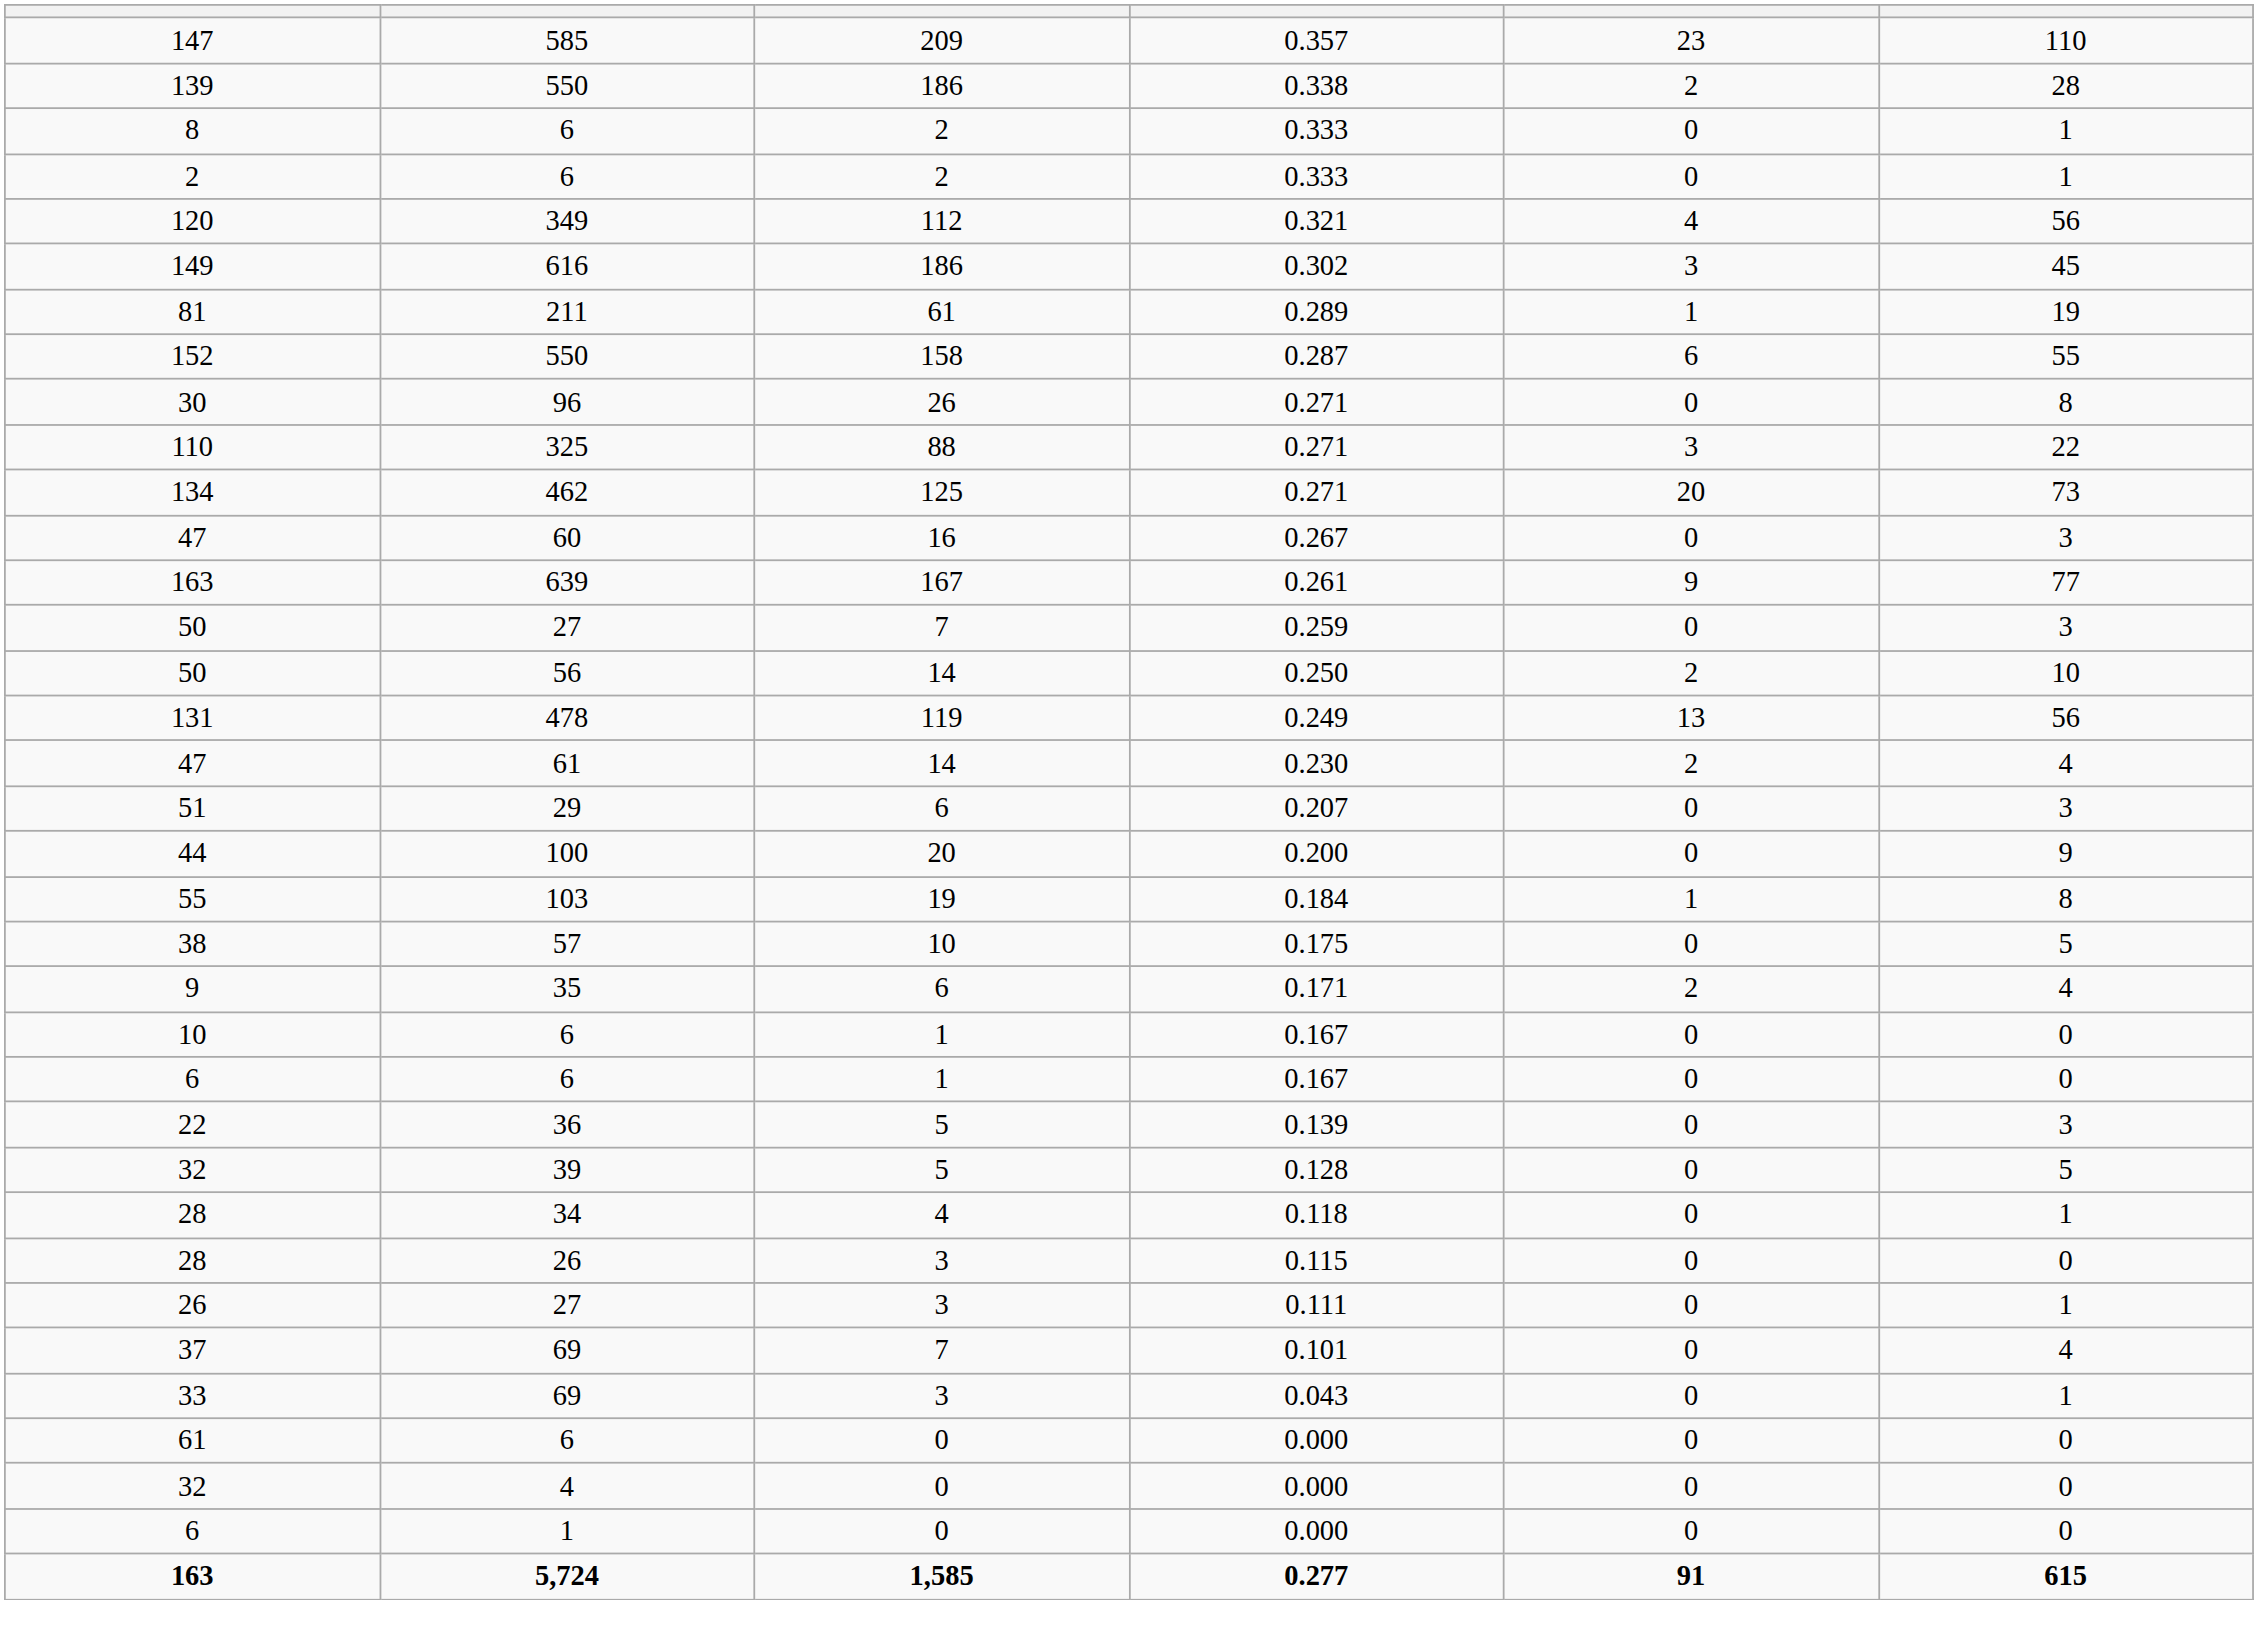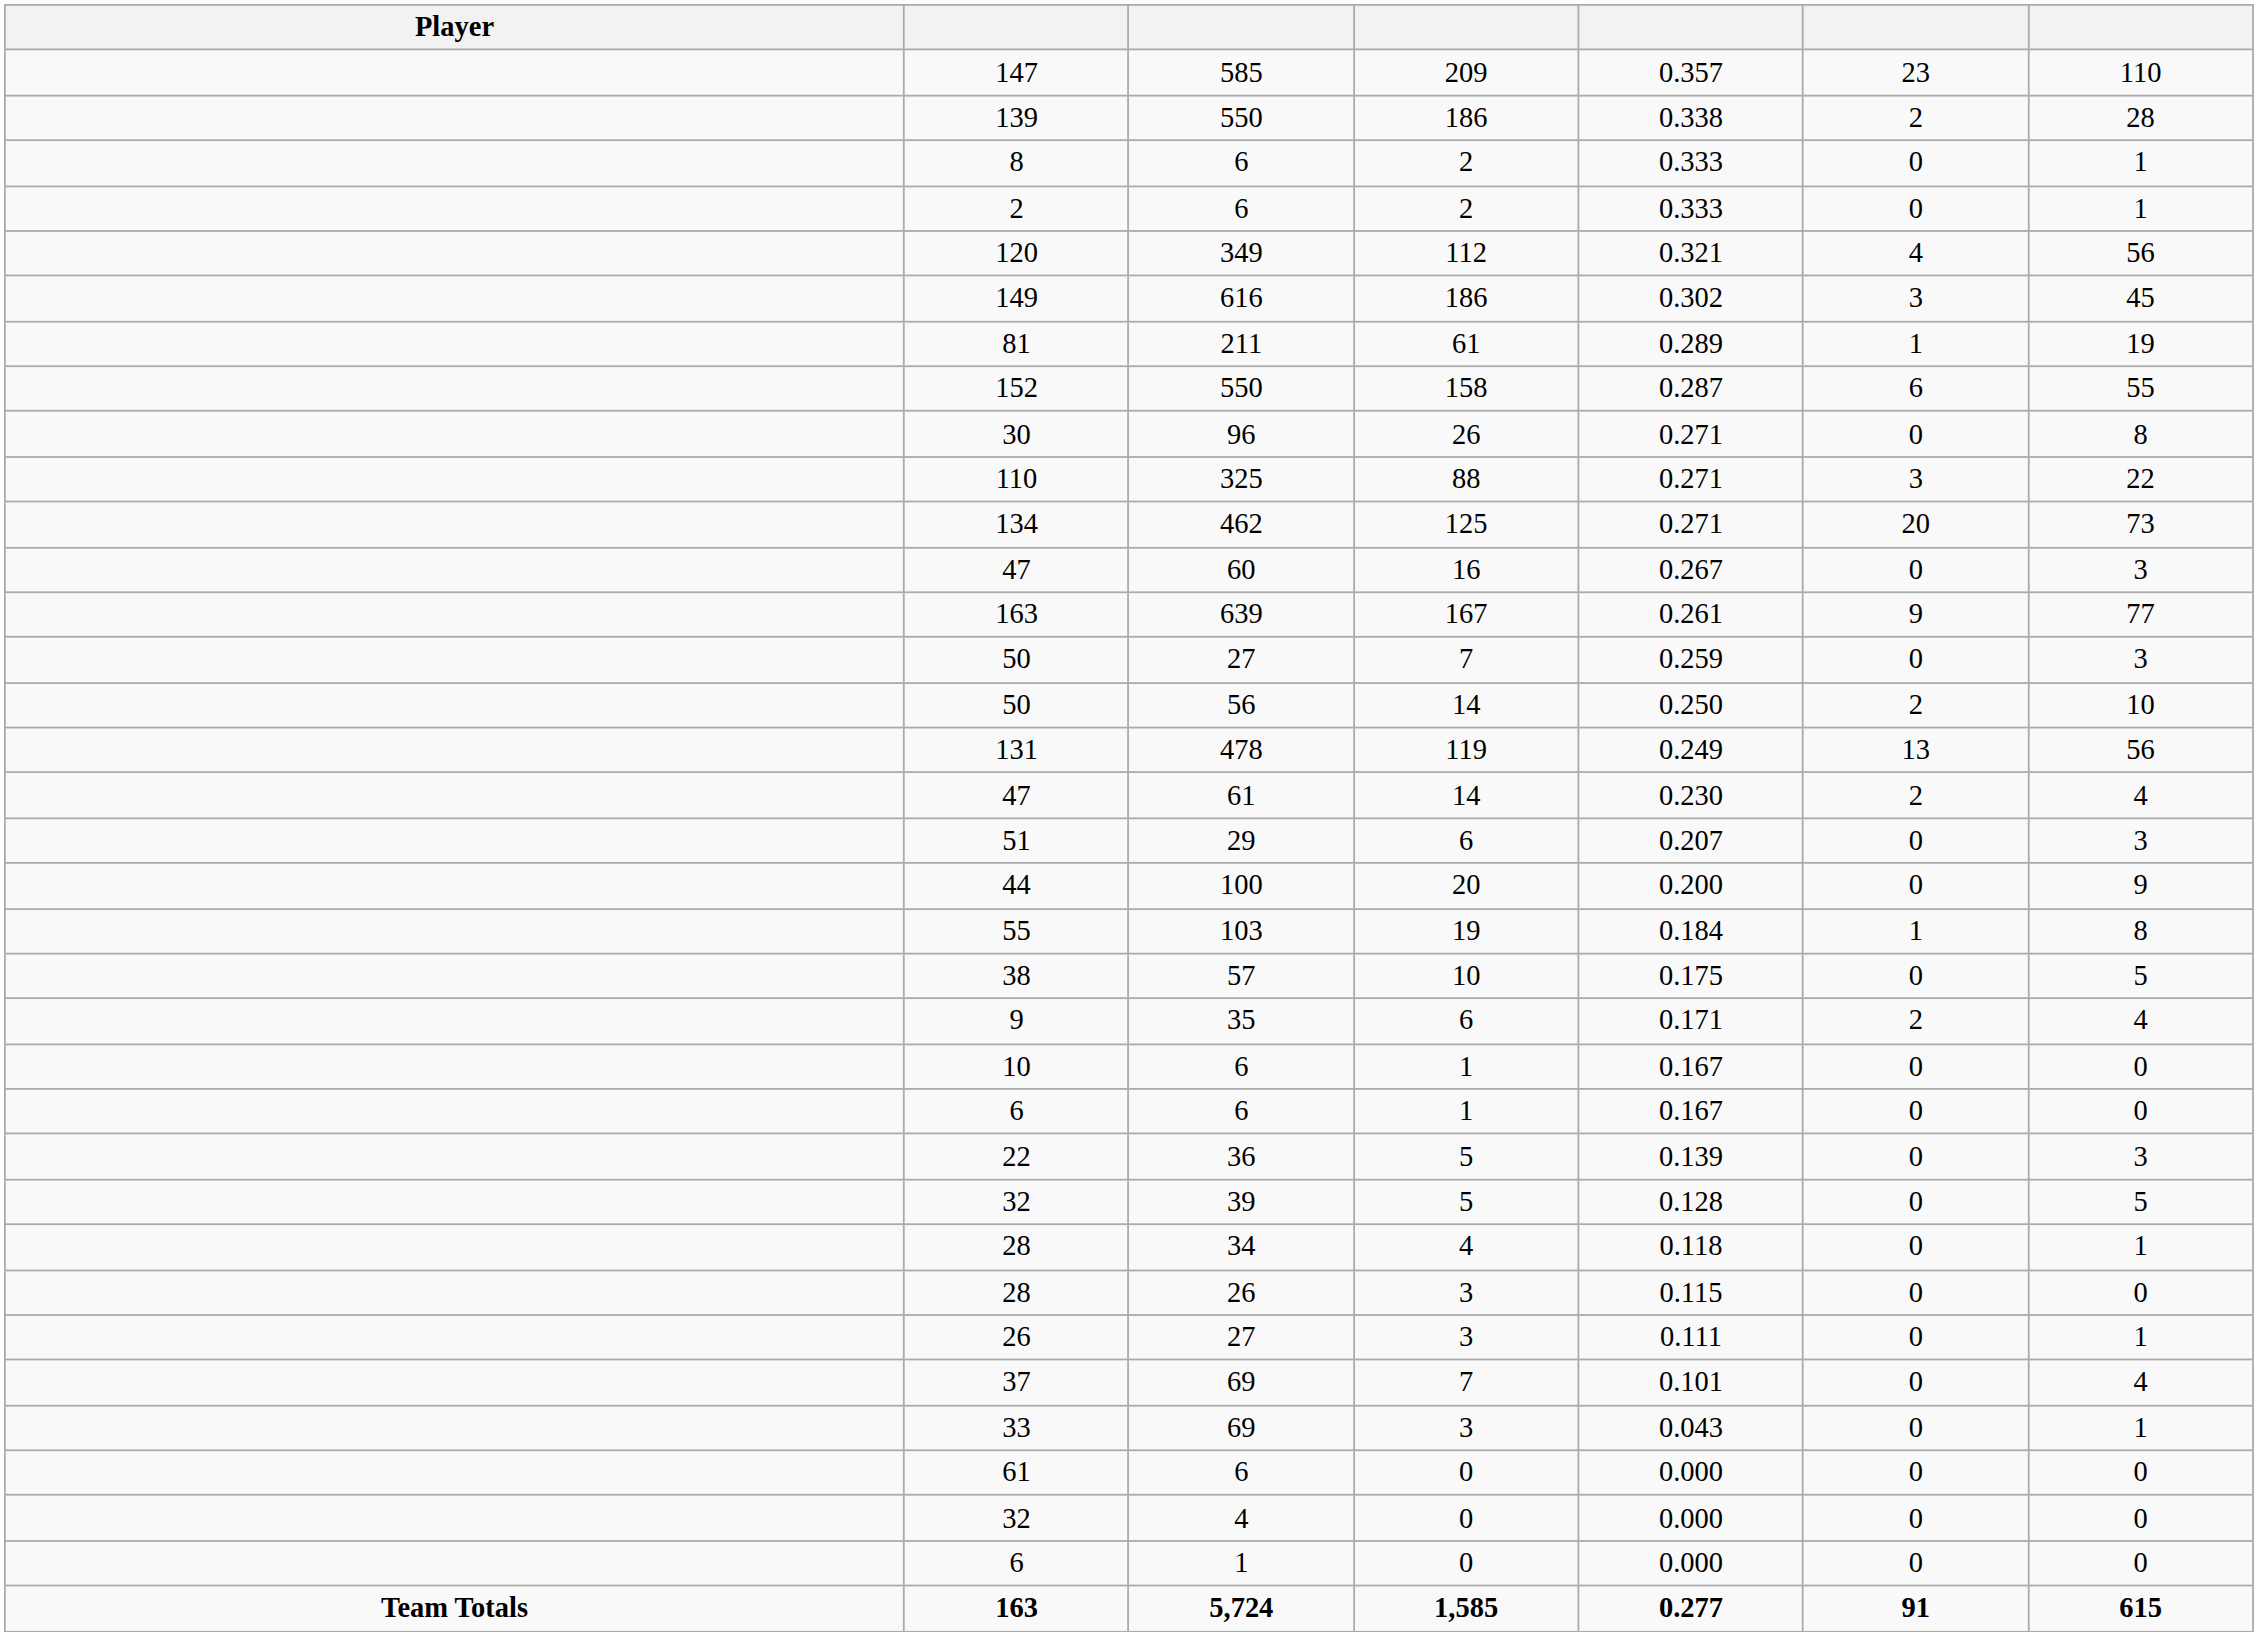+ column: Player | Team Totals
